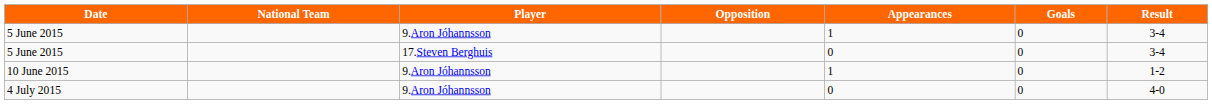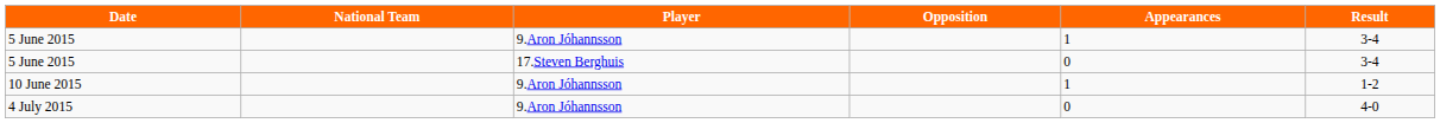- column: Goals | 0 | 0 | 0 | 0
